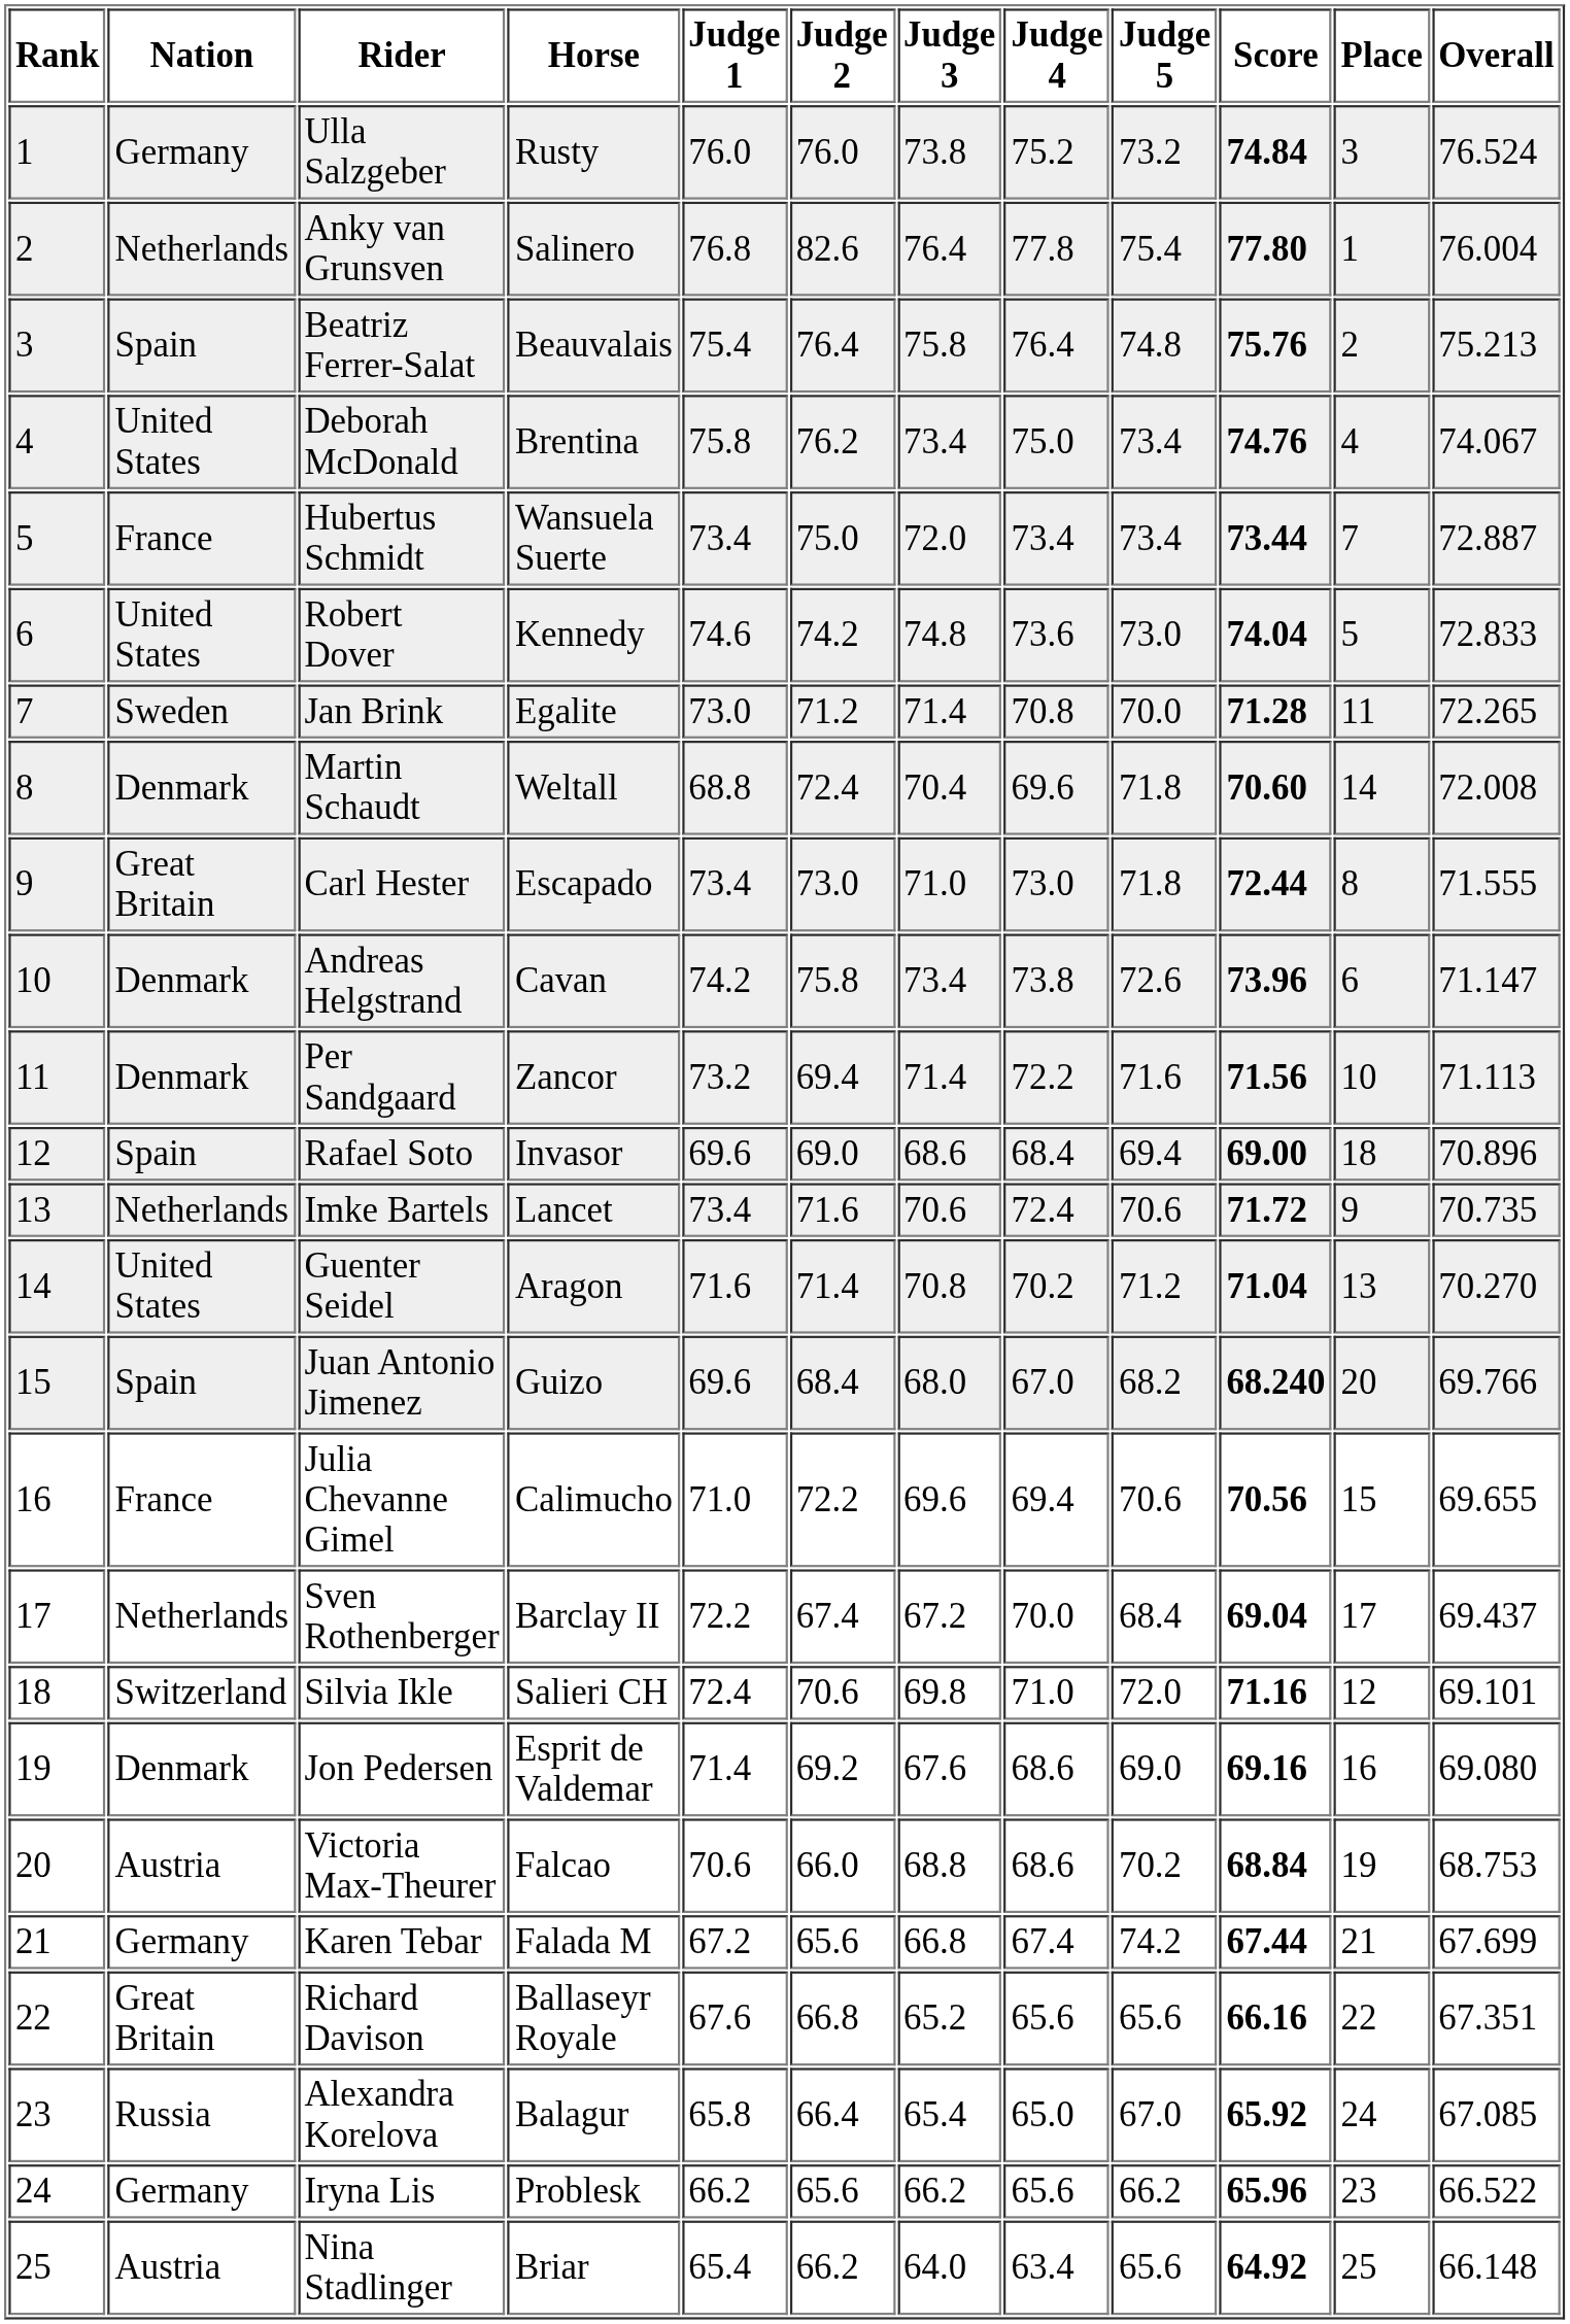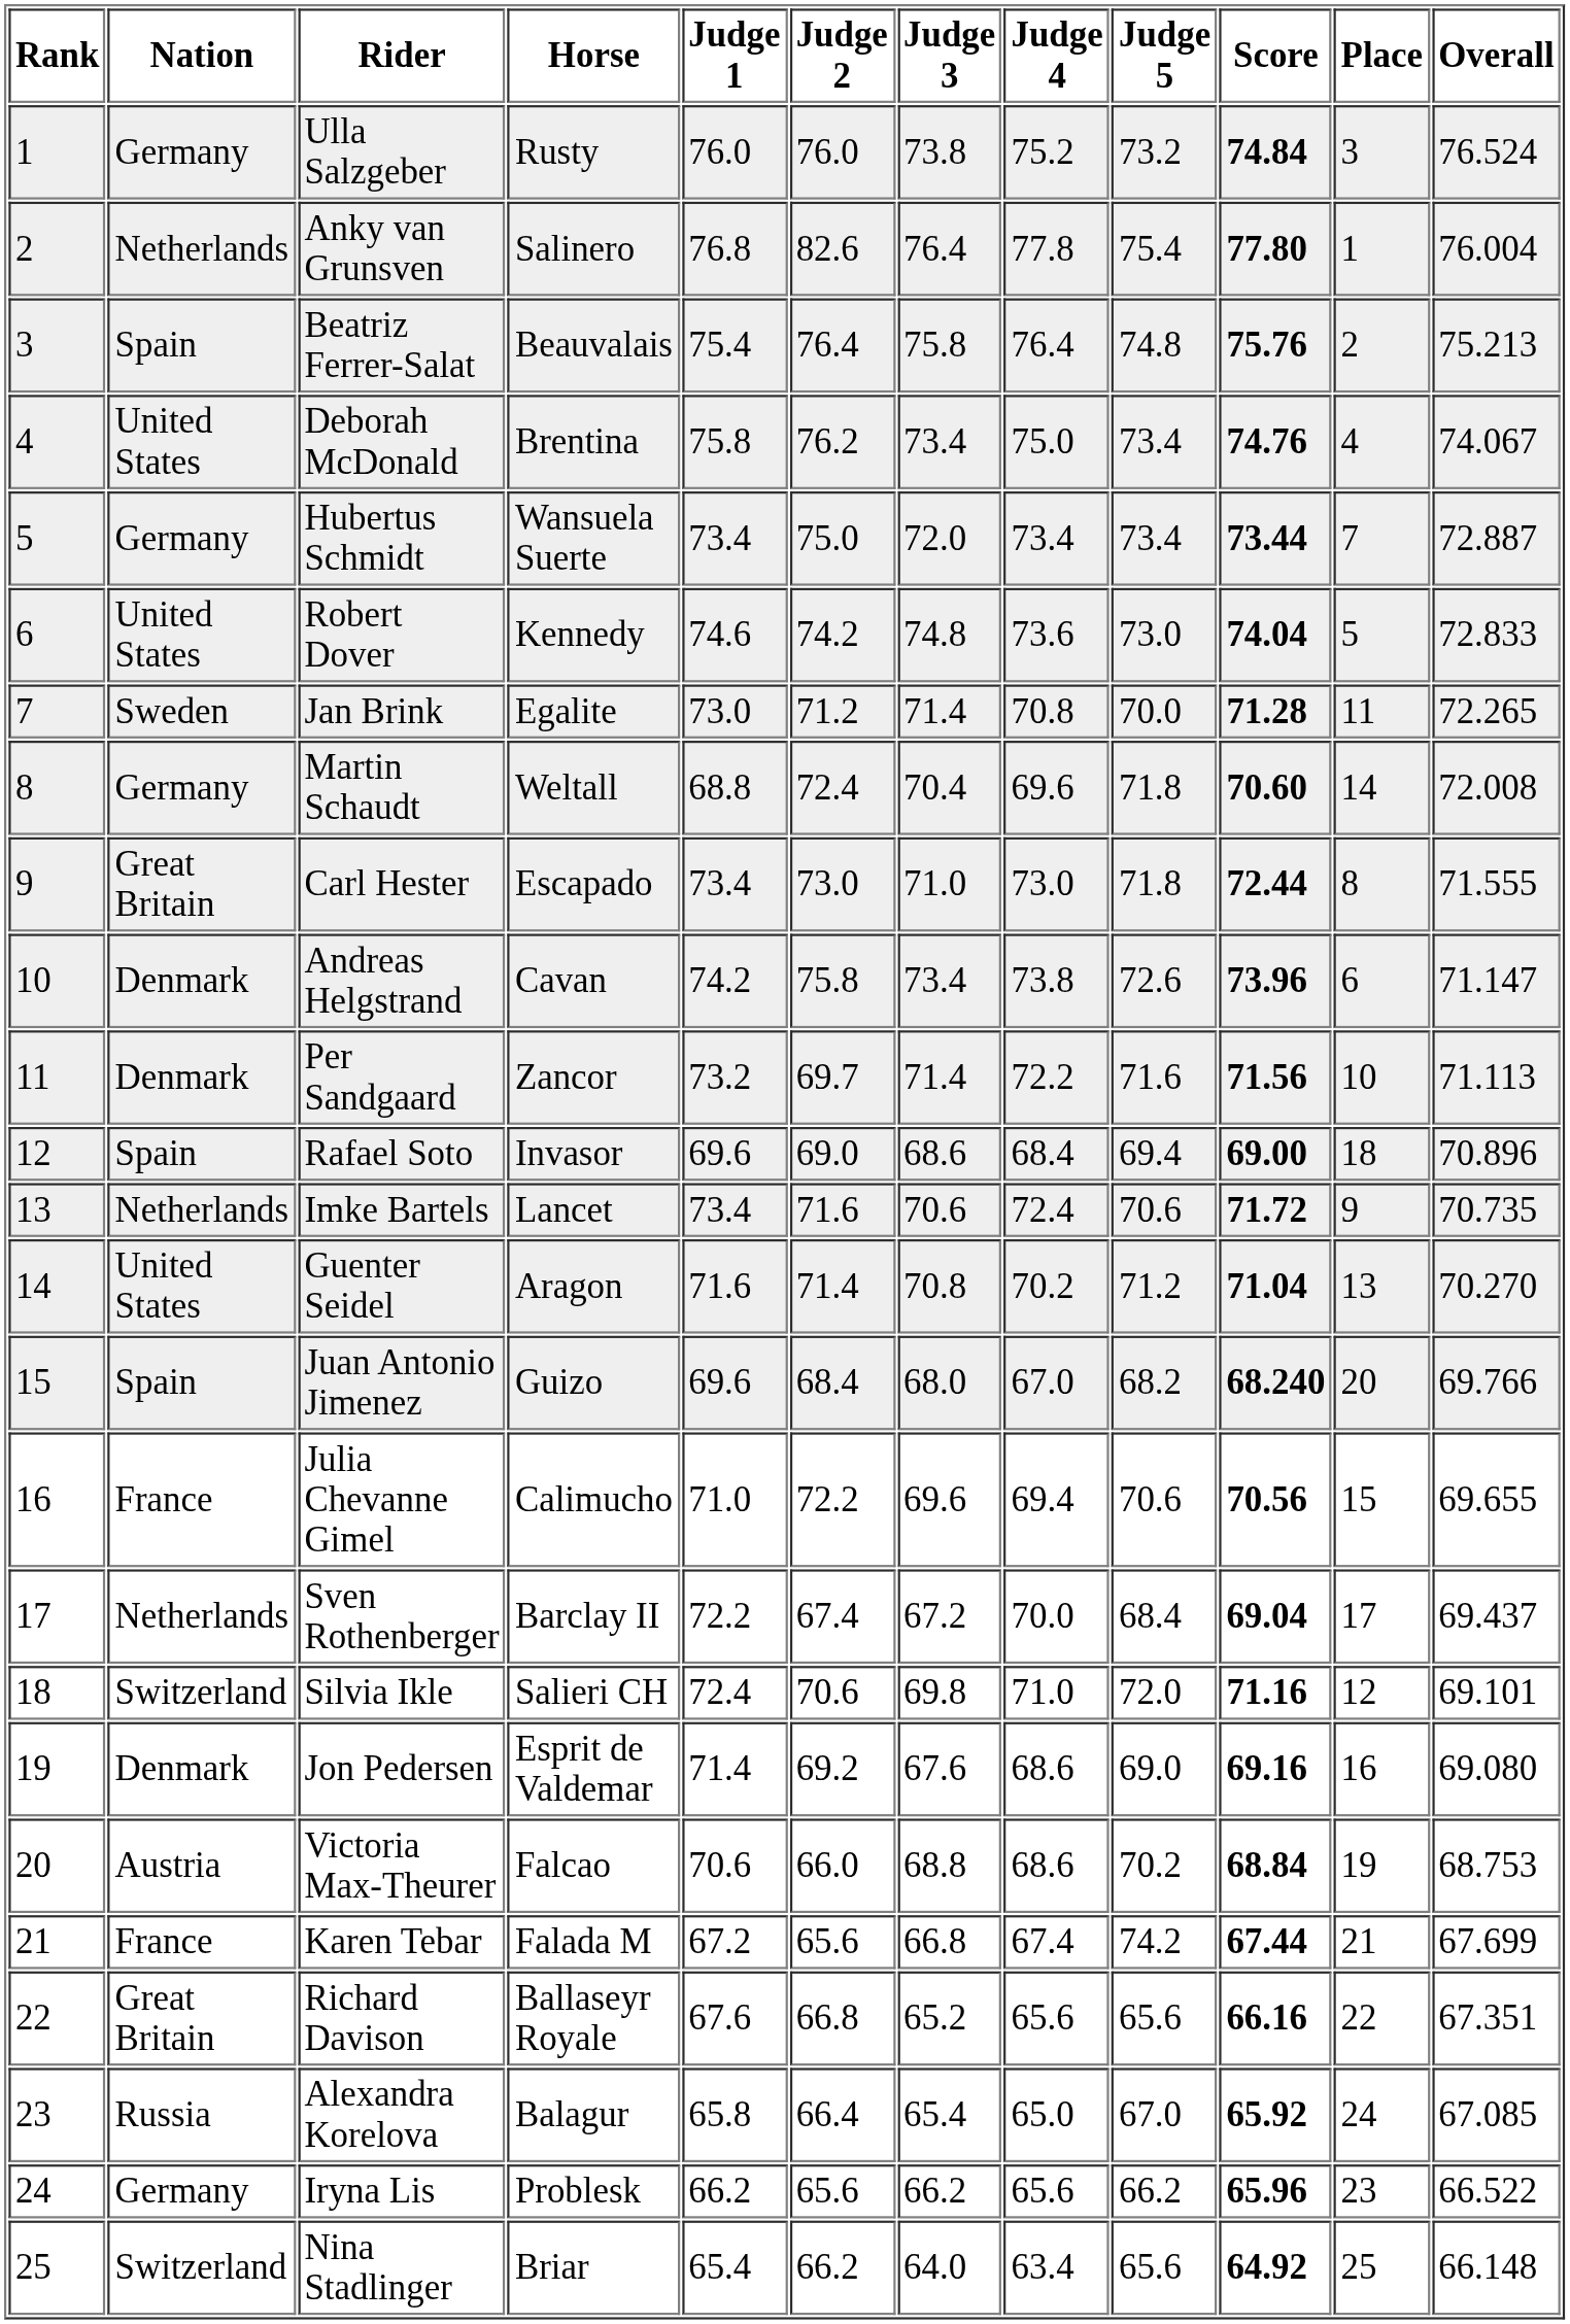Hubertus Schmidt | Nation: France -> Germany
Martin Schaudt | Nation: Denmark -> Germany
Per Sandgaard | Judge 2: 69.4 -> 69.7
Karen Tebar | Nation: Germany -> France
Nina Stadlinger | Nation: Austria -> Switzerland
